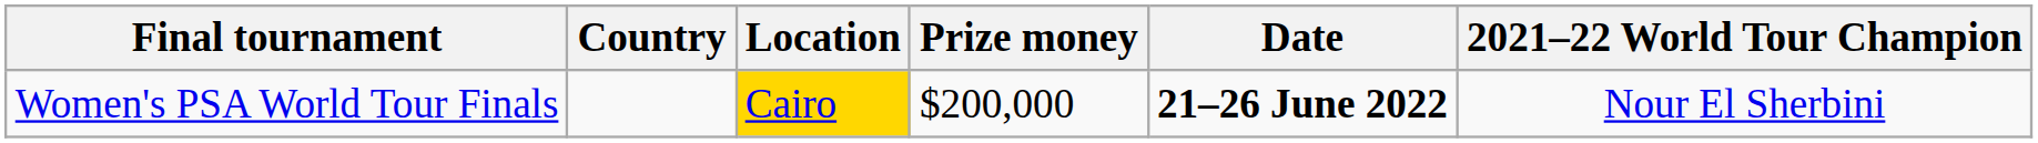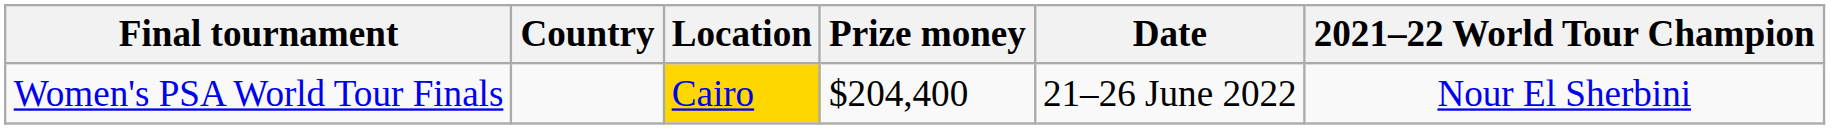Women's PSA World Tour Finals | Prize money: $200,000 -> $204,400
Women's PSA World Tour Finals | Date: bold -> normal
